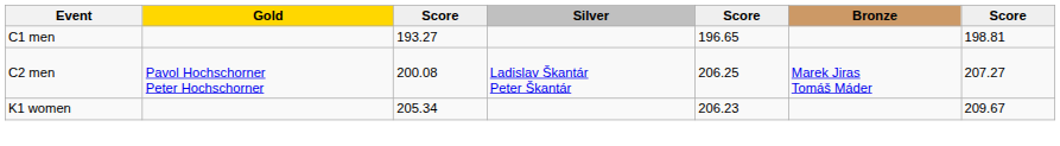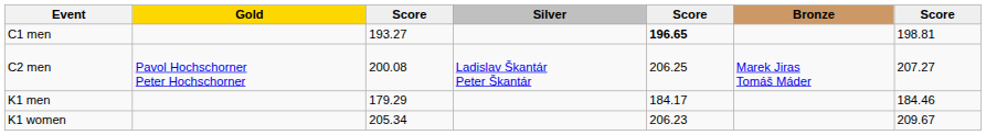C1 men | column 5: normal -> bold
+ row: K1 men | 179.29 | 184.17 | 184.46
